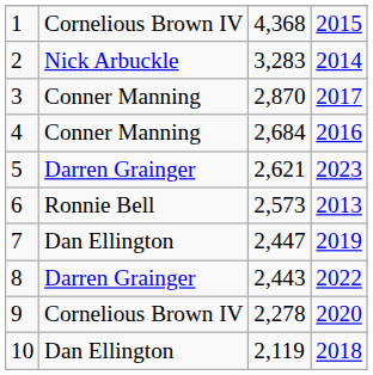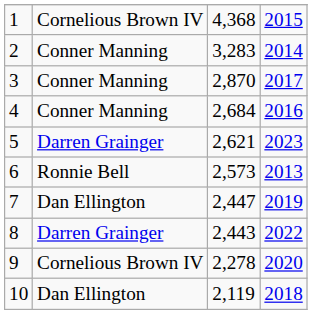2 | column 2: Nick Arbuckle -> Conner Manning
